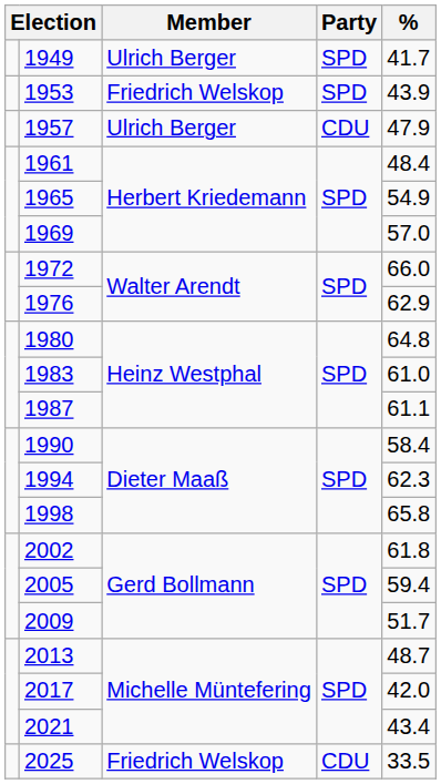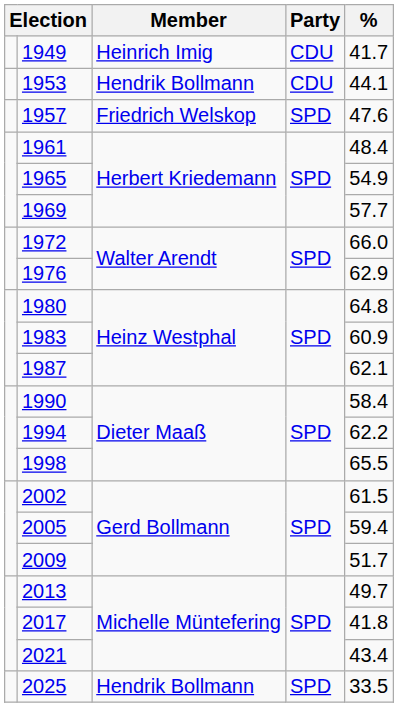1949 | Member: Ulrich Berger -> Heinrich Imig
1949 | Party: SPD -> CDU
1953 | Member: Friedrich Welskop -> Hendrik Bollmann
1953 | Party: SPD -> CDU
1953 | %: 43.9 -> 44.1
1957 | Member: Ulrich Berger -> Friedrich Welskop
1957 | Party: CDU -> SPD
1957 | %: 47.9 -> 47.6
1969 | %: 57.0 -> 57.7
1983 | %: 61.0 -> 60.9
1987 | %: 61.1 -> 62.1
1994 | %: 62.3 -> 62.2
1998 | %: 65.8 -> 65.5
2002 | %: 61.8 -> 61.5
2013 | %: 48.7 -> 49.7
2017 | %: 42.0 -> 41.8
2025 | Member: Friedrich Welskop -> Hendrik Bollmann
2025 | Party: CDU -> SPD
